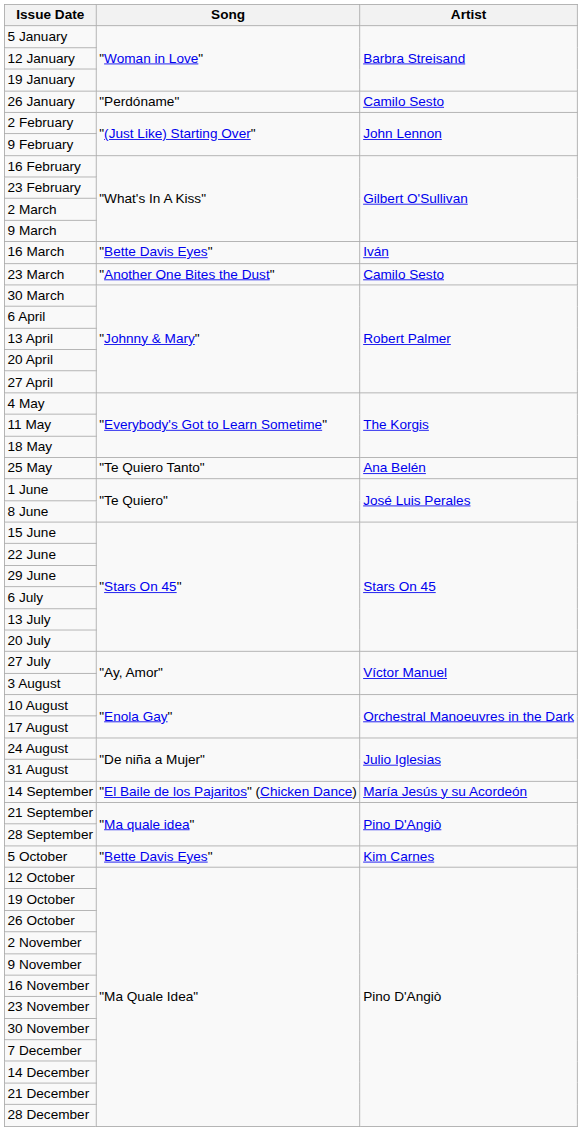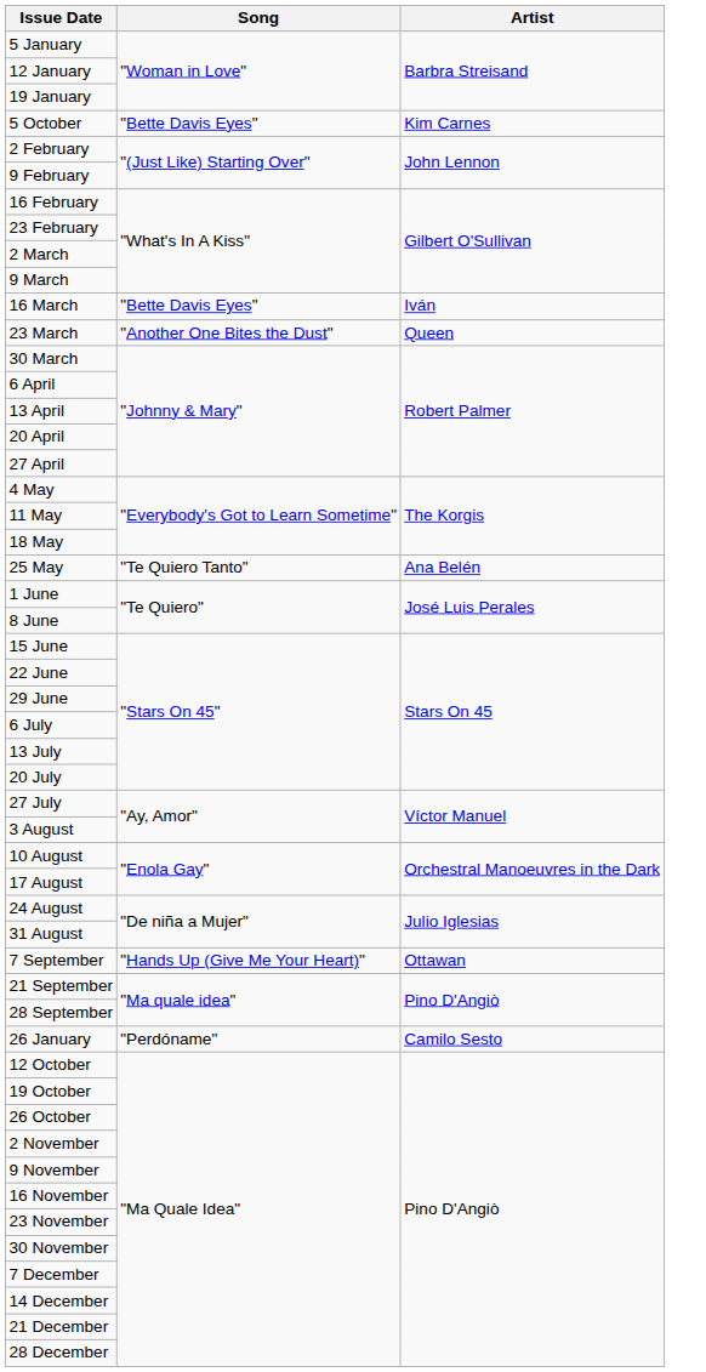rows swapped: 26 January <-> 5 October
23 March | Artist: Camilo Sesto -> Queen
+ row: 7 September | "Hands Up (Give Me Your Heart)" | Ottawan
- row: 14 September | "El Baile de los Pajaritos" (Chicken Dance) | María Jesús y su Acordeón
